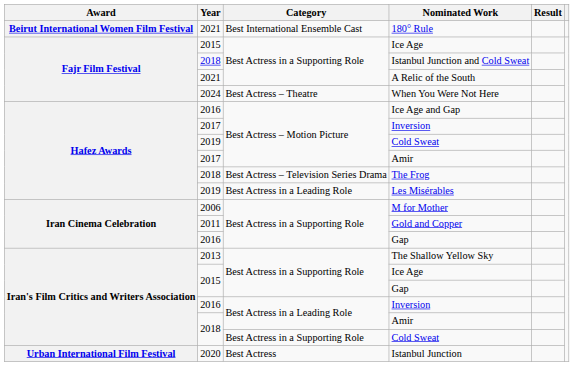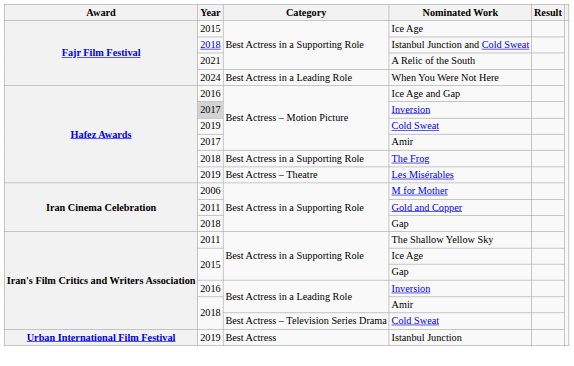- row: Beirut International Women Film Festival | 2021 | Best International Ensemble Cast | 180° Rule
When You Were Not Here | Category: Best Actress – Theatre -> Best Actress in a Leading Role
Hafez Awards / Inversion | Year: no background -> lightgrey background
The Frog | Category: Best Actress – Television Series Drama -> Best Actress in a Supporting Role
Les Misérables | Category: Best Actress in a Leading Role -> Best Actress – Theatre
Iran Cinema Celebration / Gap | Year: 2016 -> 2018
The Shallow Yellow Sky | Year: 2013 -> 2011
Iran's Film Critics and Writers Association / Cold Sweat | Category: Best Actress in a Supporting Role -> Best Actress – Television Series Drama
Istanbul Junction | Year: 2020 -> 2019
